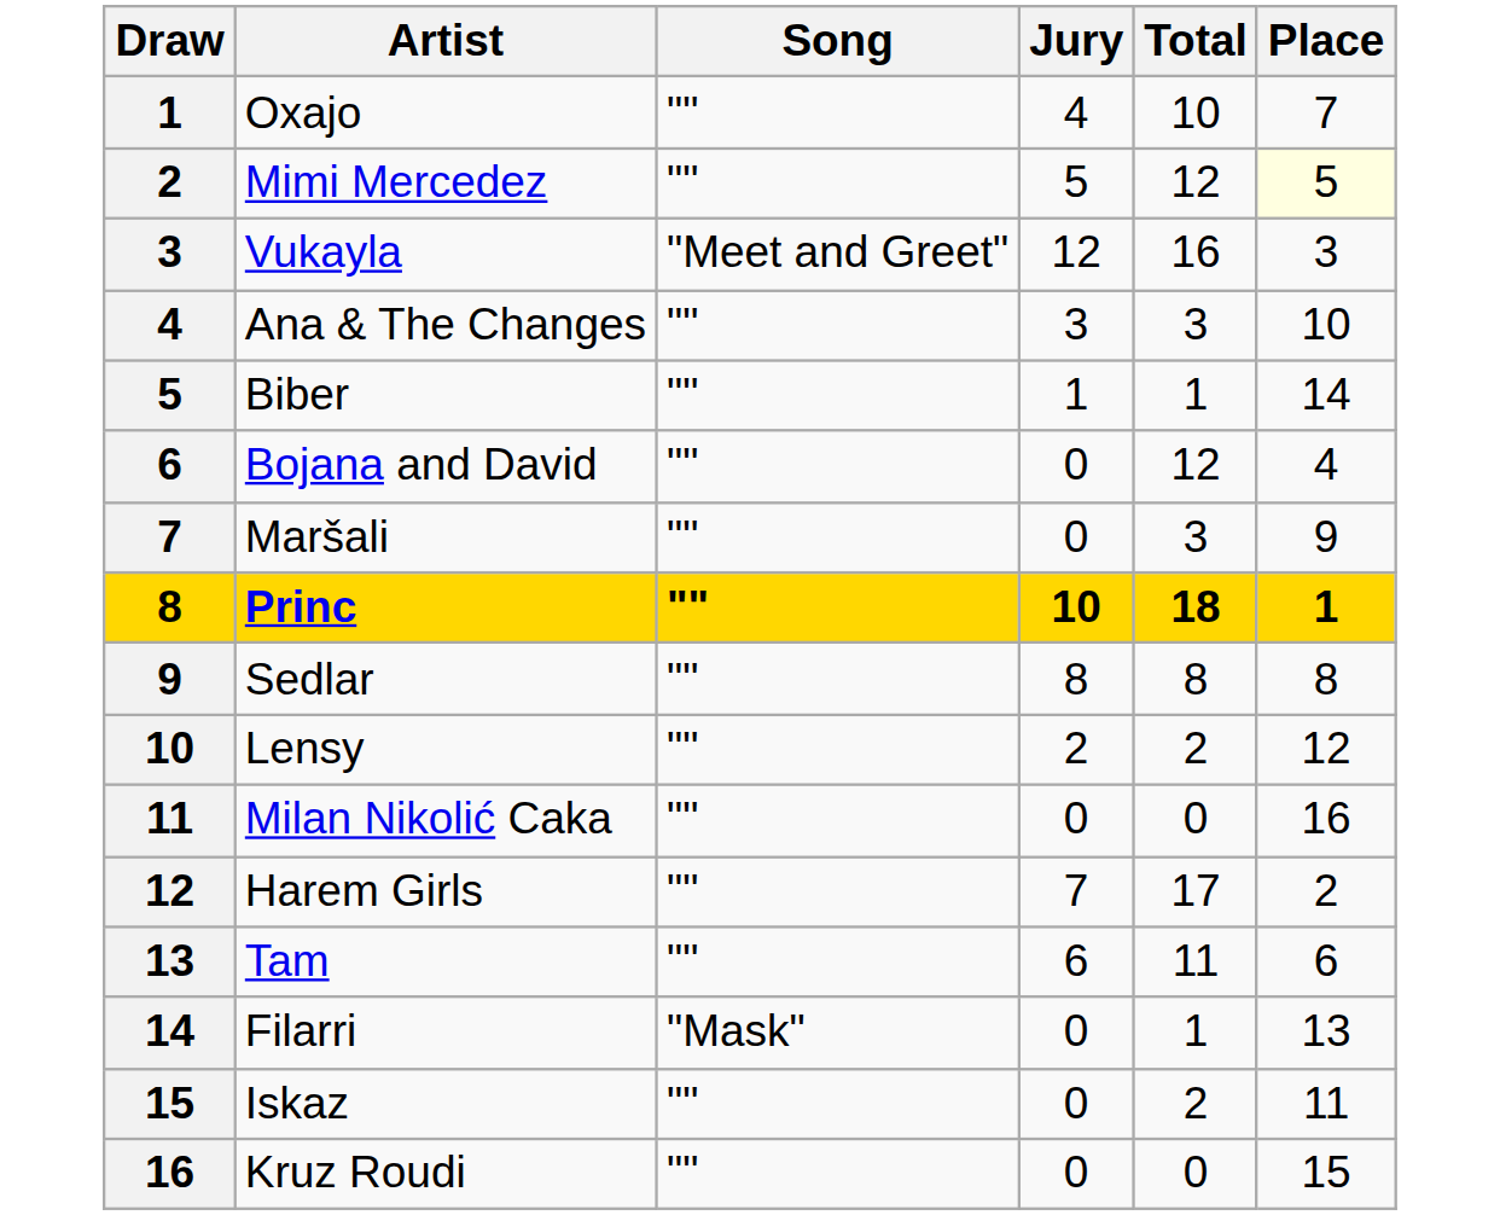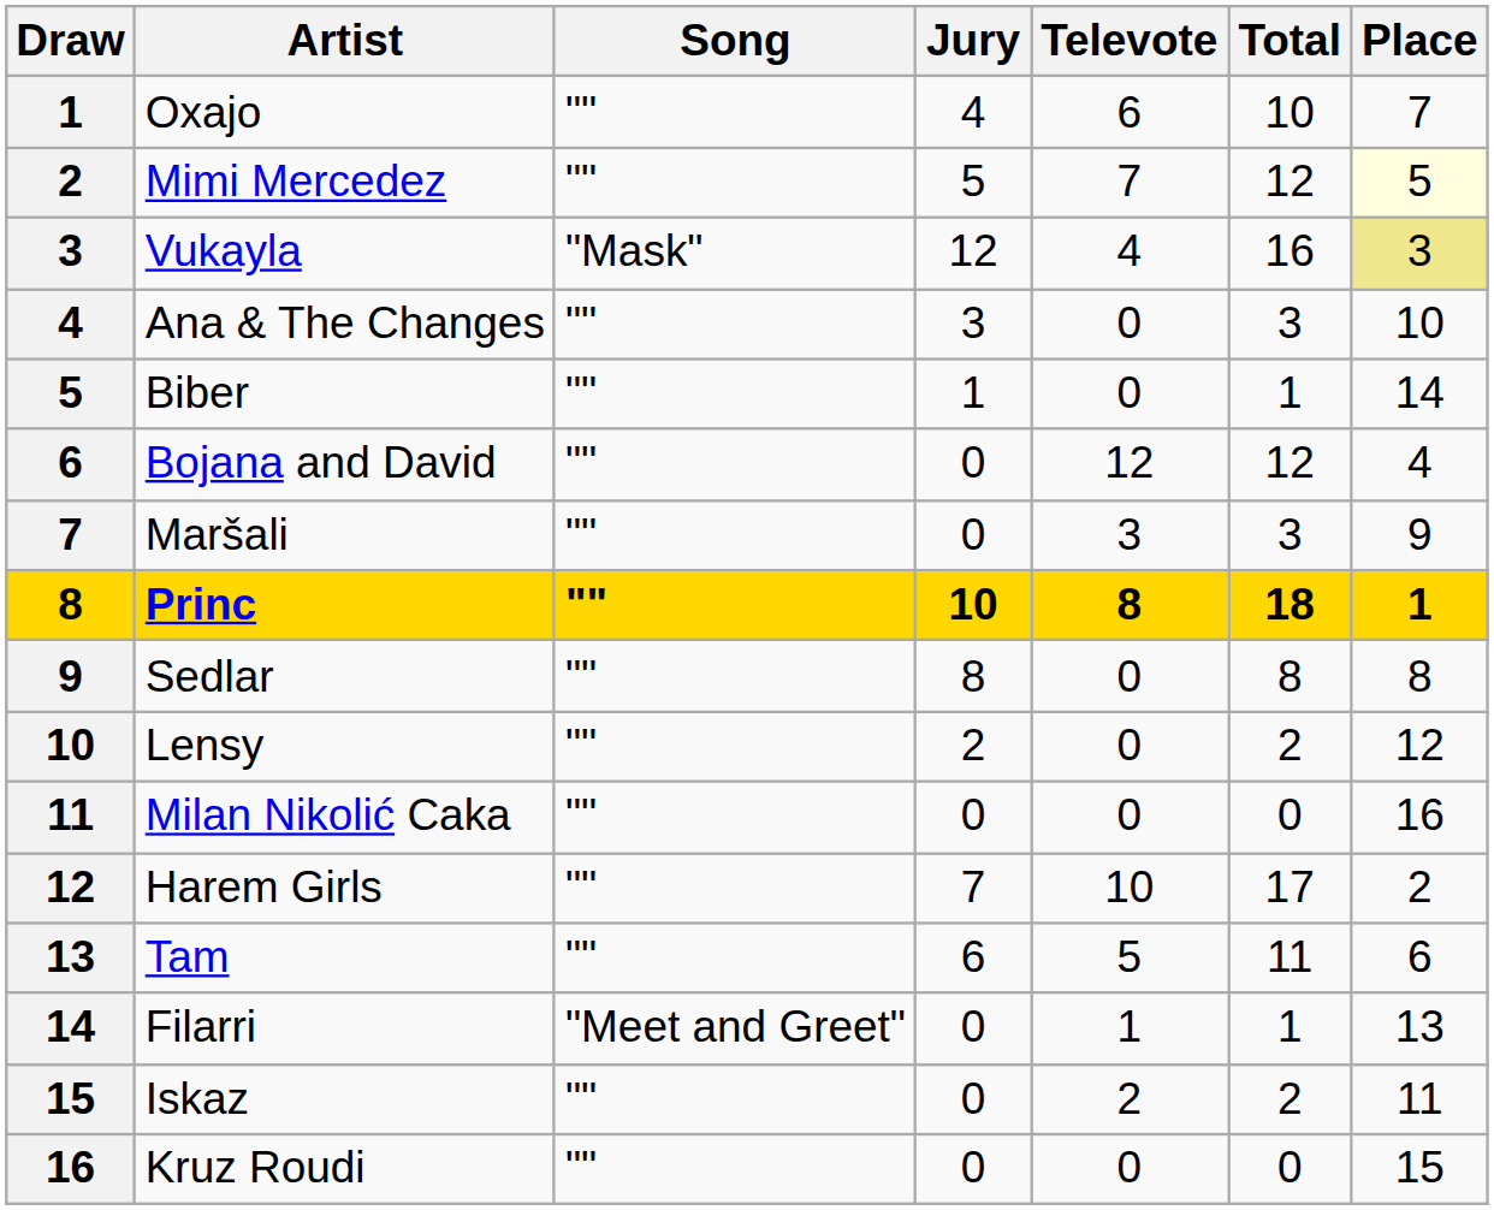+ column: Televote | 6 | 7 | 4 | 0 | 0 | 12 | 3 | 8 | 0 | 0 | 0 | 10 | 5 | 1 | 2 | 0
Vukayla | Song: "Meet and Greet" -> "Mask"
Vukayla | Place: no background -> khaki background
Filarri | Song: "Mask" -> "Meet and Greet"
